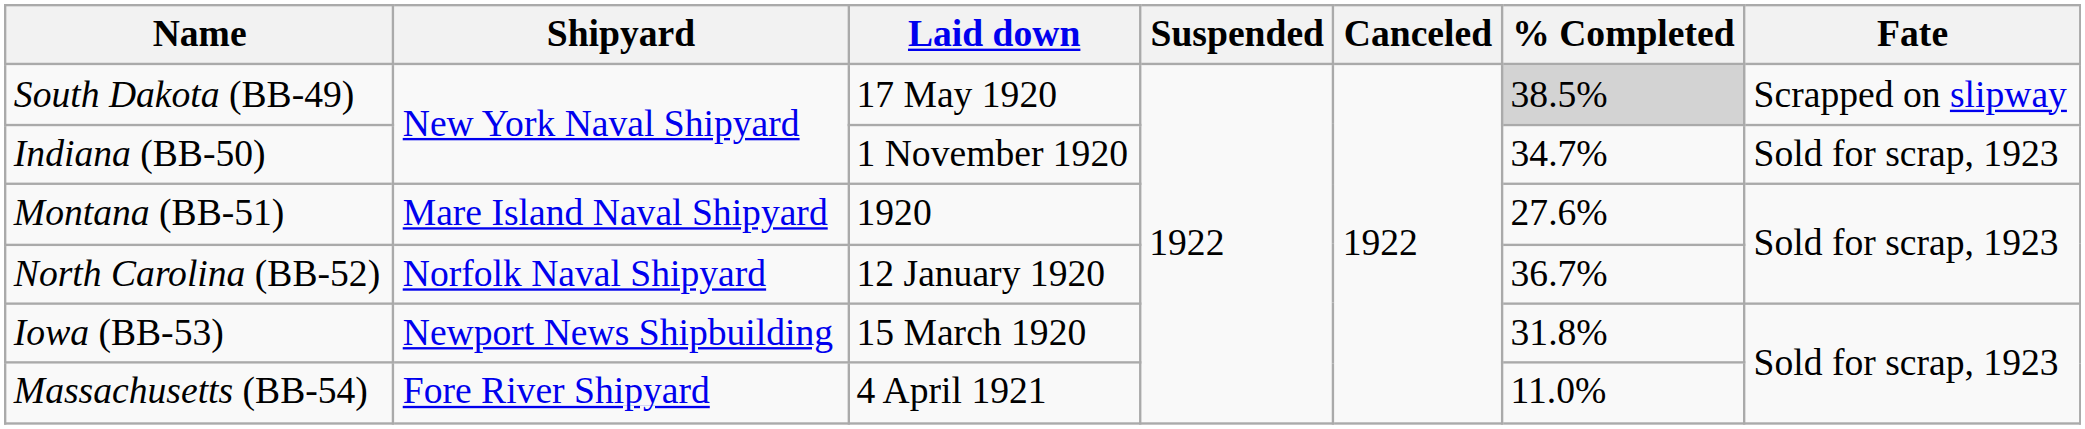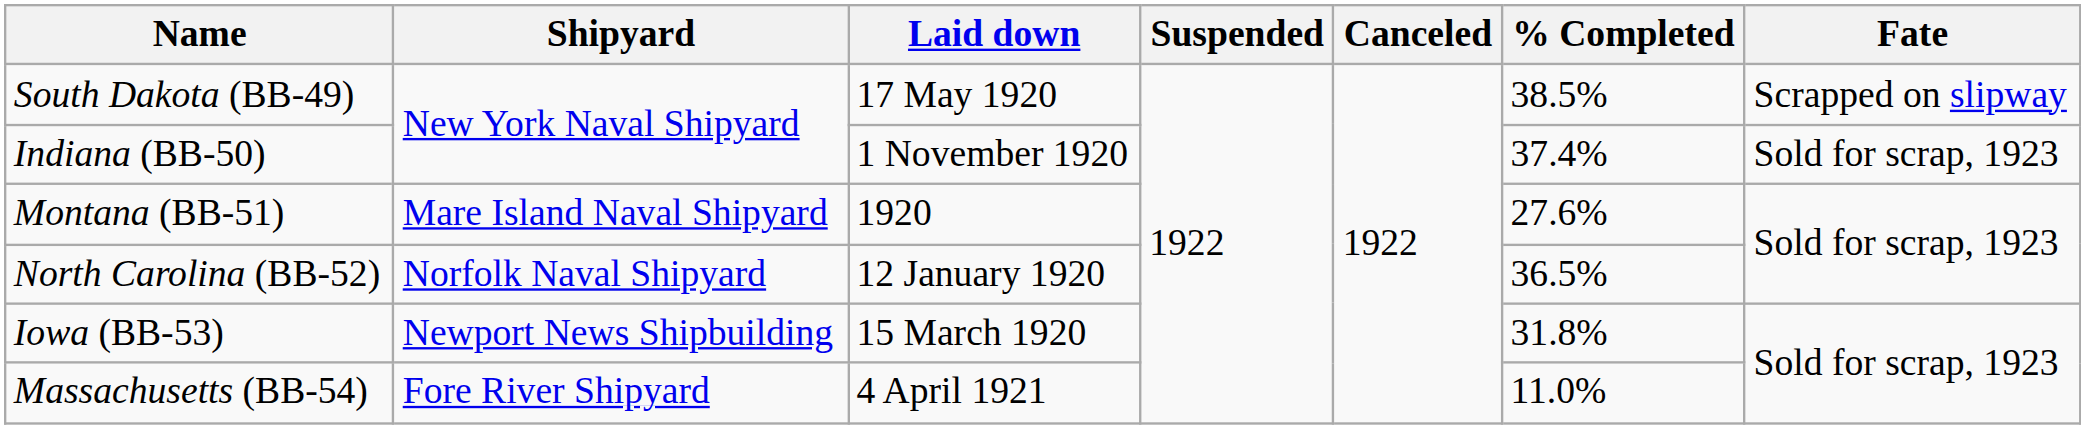South Dakota (BB-49) | % Completed: lightgrey background -> no background
Indiana (BB-50) | % Completed: 34.7% -> 37.4%
North Carolina (BB-52) | % Completed: 36.7% -> 36.5%
